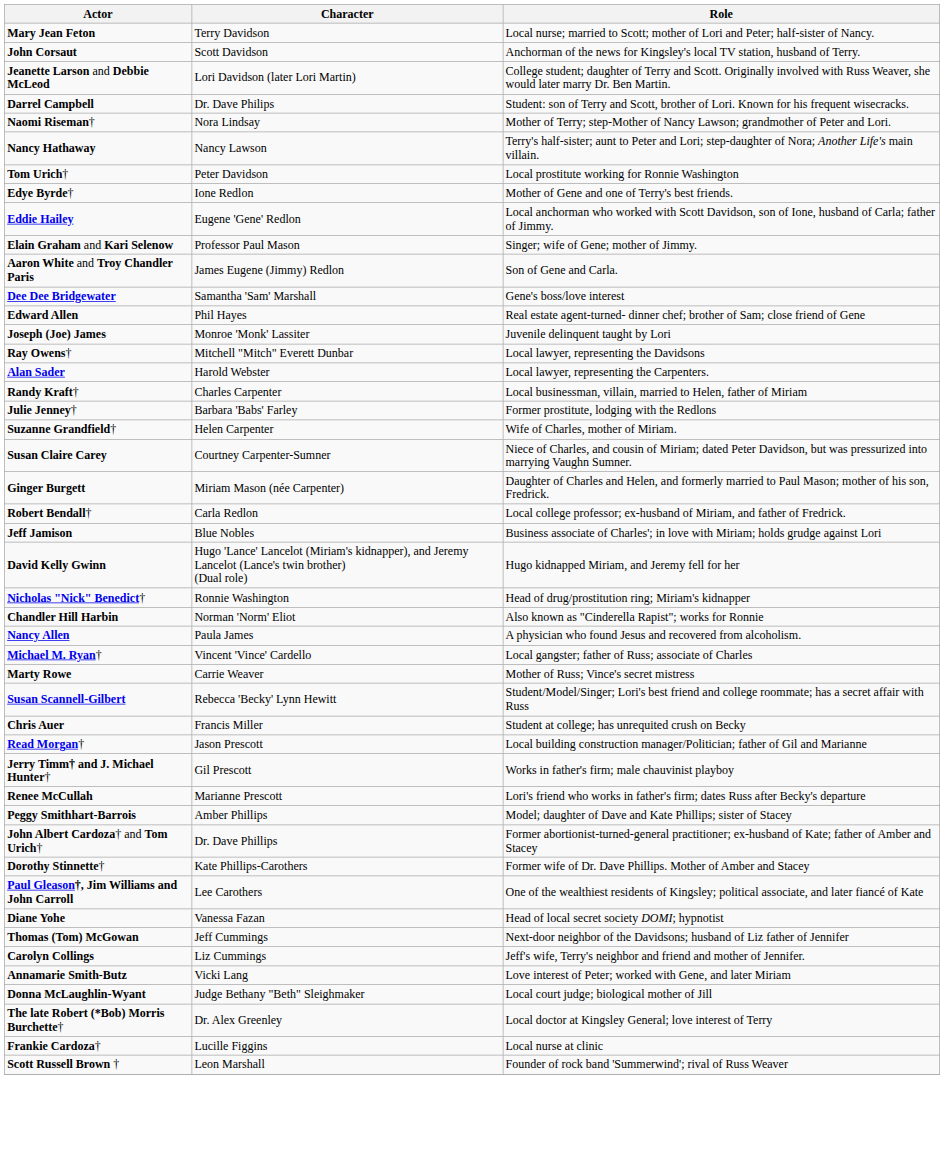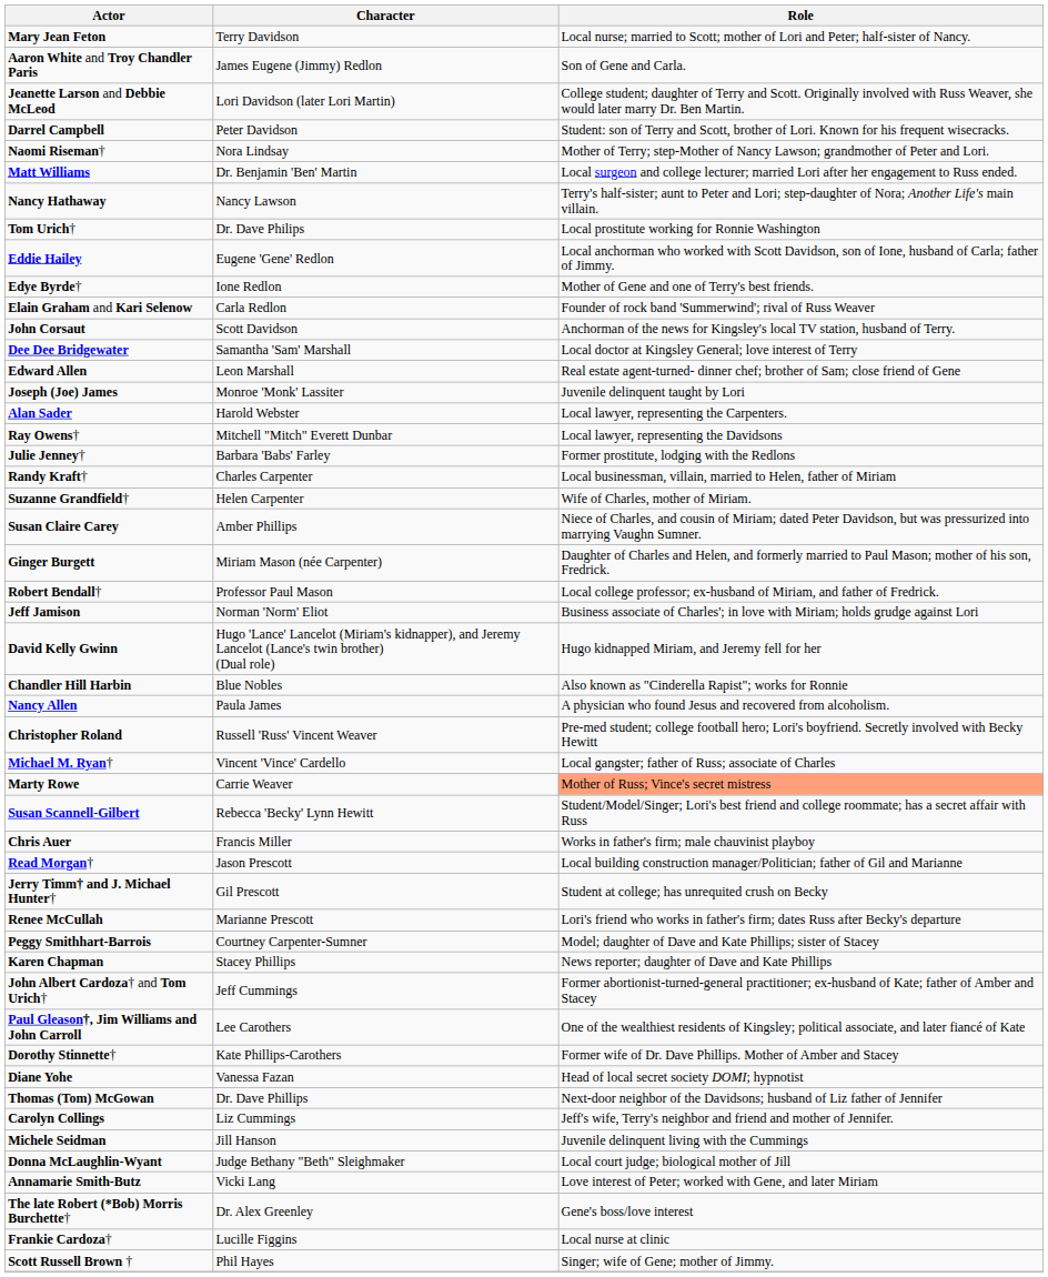rows swapped: John Corsaut <-> Aaron White and Troy Chandler Paris
Darrel Campbell | Character: Dr. Dave Philips -> Peter Davidson
+ row: Matt Williams | Dr. Benjamin 'Ben' Martin | Local surgeon and college lecturer; married Lori after her engagement to Russ ended.
Tom Urich† | Character: Peter Davidson -> Dr. Dave Philips
rows swapped: Edye Byrde† <-> Eddie Hailey
Elain Graham and Kari Selenow | Character: Professor Paul Mason -> Carla Redlon
Elain Graham and Kari Selenow | Role: Singer; wife of Gene; mother of Jimmy. -> Founder of rock band 'Summerwind'; rival of Russ Weaver
Dee Dee Bridgewater | Role: Gene's boss/love interest -> Local doctor at Kingsley General; love interest of Terry
Edward Allen | Character: Phil Hayes -> Leon Marshall
rows swapped: Alan Sader <-> Ray Owens†
rows swapped: Julie Jenney† <-> Randy Kraft†
Susan Claire Carey | Character: Courtney Carpenter-Sumner -> Amber Phillips
Robert Bendall† | Character: Carla Redlon -> Professor Paul Mason
Jeff Jamison | Character: Blue Nobles -> Norman 'Norm' Eliot
- row: Nicholas "Nick" Benedict† | Ronnie Washington | Head of drug/prostitution ring; Miriam's kidnapper
Chandler Hill Harbin | Character: Norman 'Norm' Eliot -> Blue Nobles
+ row: Christopher Roland | Russell 'Russ' Vincent Weaver | Pre-med student; college football hero; Lori's boyfriend. Secretly involved with Becky Hewitt
Marty Rowe | Role: no background -> lightsalmon background
Chris Auer | Role: Student at college; has unrequited crush on Becky -> Works in father's firm; male chauvinist playboy
Jerry Timm† and J. Michael Hunter† | Role: Works in father's firm; male chauvinist playboy -> Student at college; has unrequited crush on Becky
Peggy Smithhart-Barrois | Character: Amber Phillips -> Courtney Carpenter-Sumner
+ row: Karen Chapman | Stacey Phillips | News reporter; daughter of Dave and Kate Phillips
John Albert Cardoza† and Tom Urich† | Character: Dr. Dave Phillips -> Jeff Cummings
rows swapped: Dorothy Stinnette† <-> Paul Gleason†, Jim Williams and John Carroll
Thomas (Tom) McGowan | Character: Jeff Cummings -> Dr. Dave Phillips
+ row: Michele Seidman | Jill Hanson | Juvenile delinquent living with the Cummings
rows swapped: Donna McLaughlin-Wyant <-> Annamarie Smith-Butz
The late Robert (*Bob) Morris Burchette† | Role: Local doctor at Kingsley General; love interest of Terry -> Gene's boss/love interest
Scott Russell Brown † | Character: Leon Marshall -> Phil Hayes
Scott Russell Brown † | Role: Founder of rock band 'Summerwind'; rival of Russ Weaver -> Singer; wife of Gene; mother of Jimmy.
